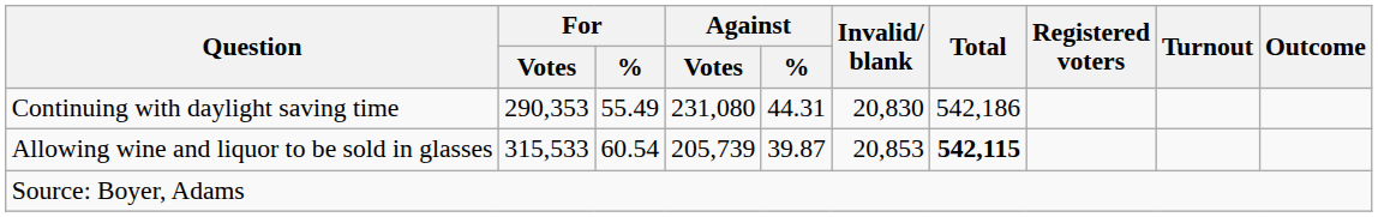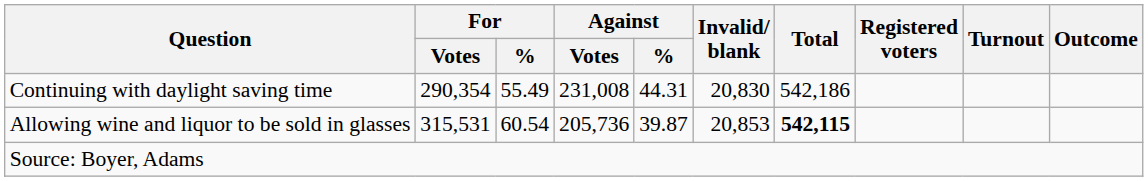Continuing with daylight saving time | For / Votes: 290,353 -> 290,354
Continuing with daylight saving time | Against / Votes: 231,080 -> 231,008
Allowing wine and liquor to be sold in glasses | For / Votes: 315,533 -> 315,531
Allowing wine and liquor to be sold in glasses | Against / Votes: 205,739 -> 205,736
